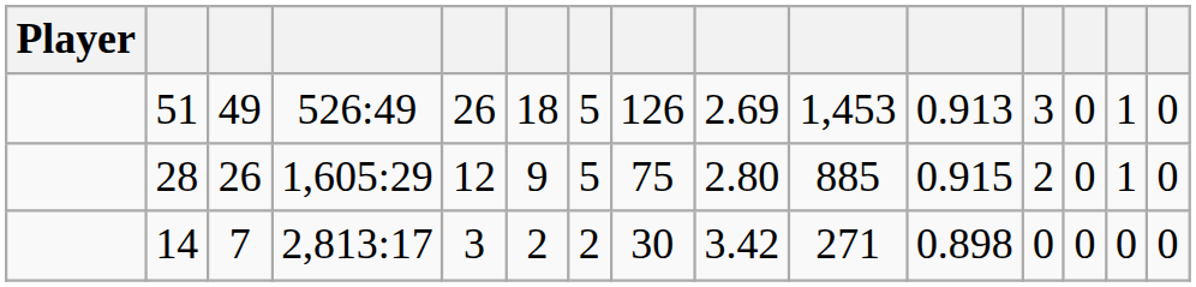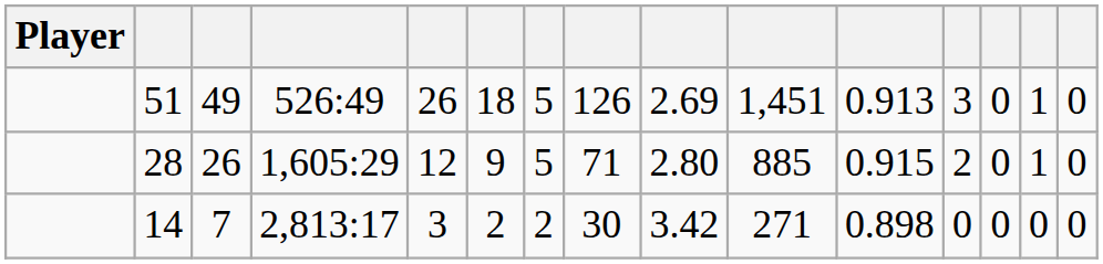51 | column 10: 1,453 -> 1,451
28 | column 8: 75 -> 71
